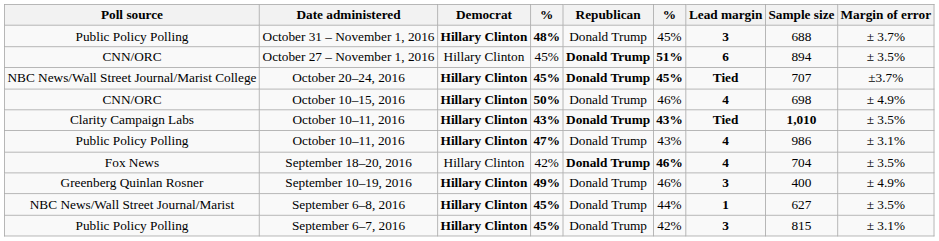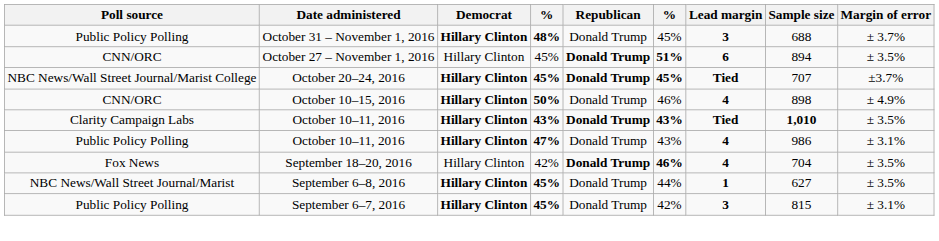October 10–15, 2016 | Sample size: 698 -> 898
- row: Greenberg Quinlan Rosner | September 10–19, 2016 | Hillary Clinton | 49% | Donald Trump | 46% | 3 | 400 | ± 4.9%
